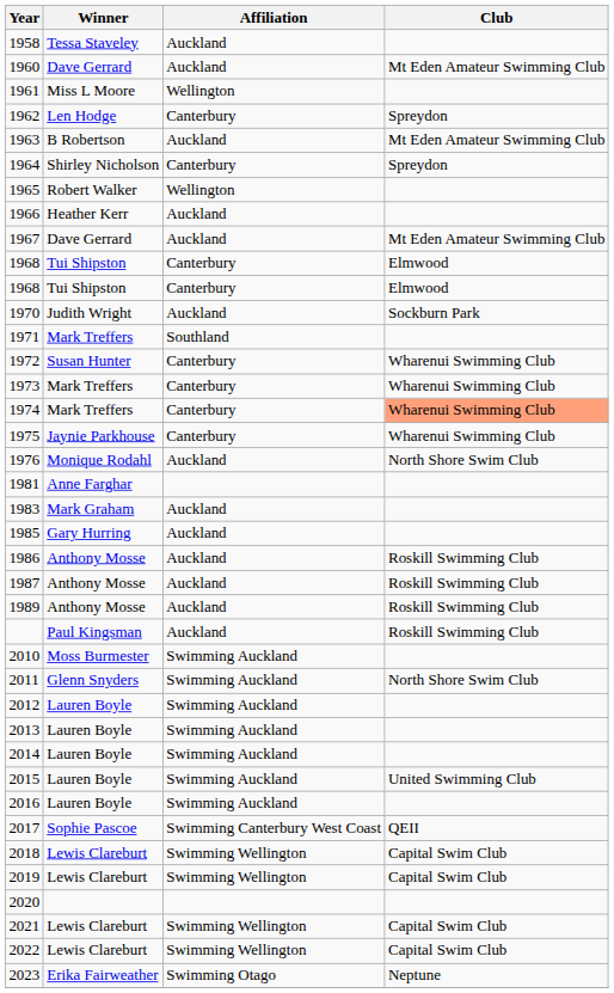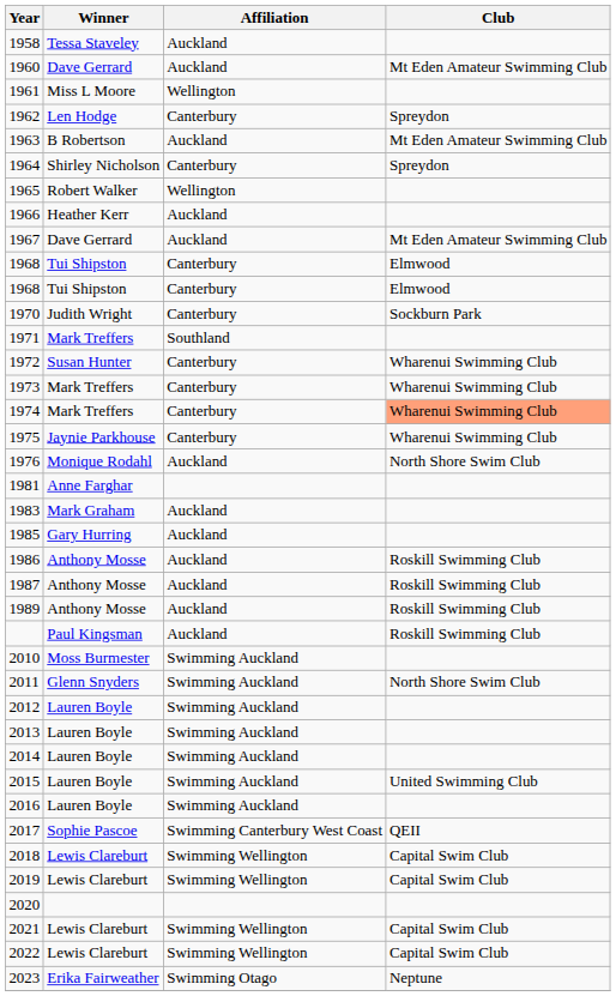1970 | Affiliation: Auckland -> Canterbury
